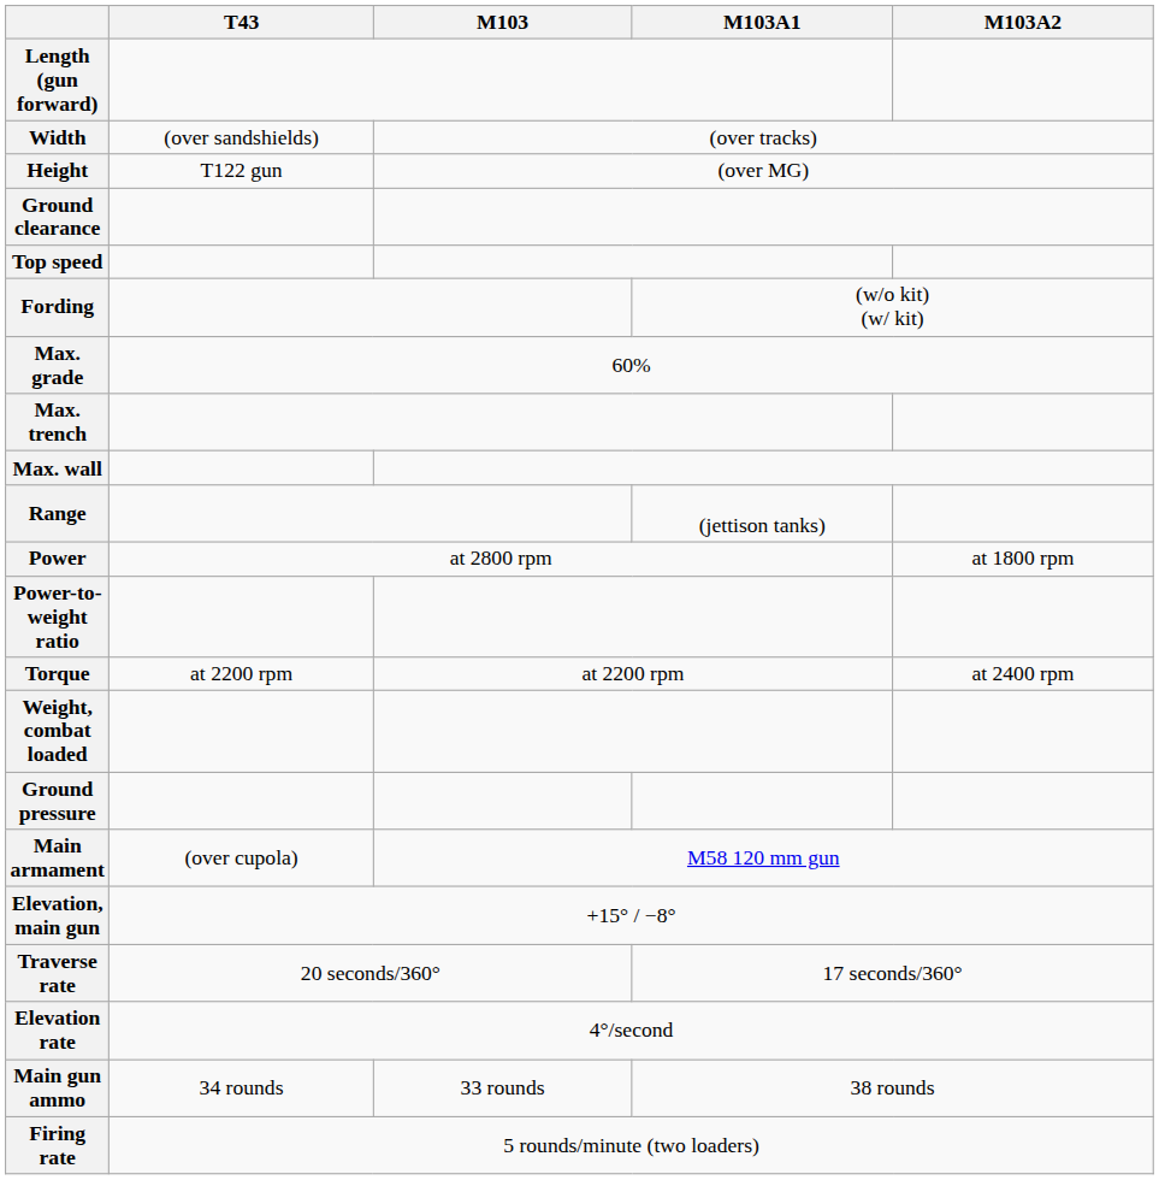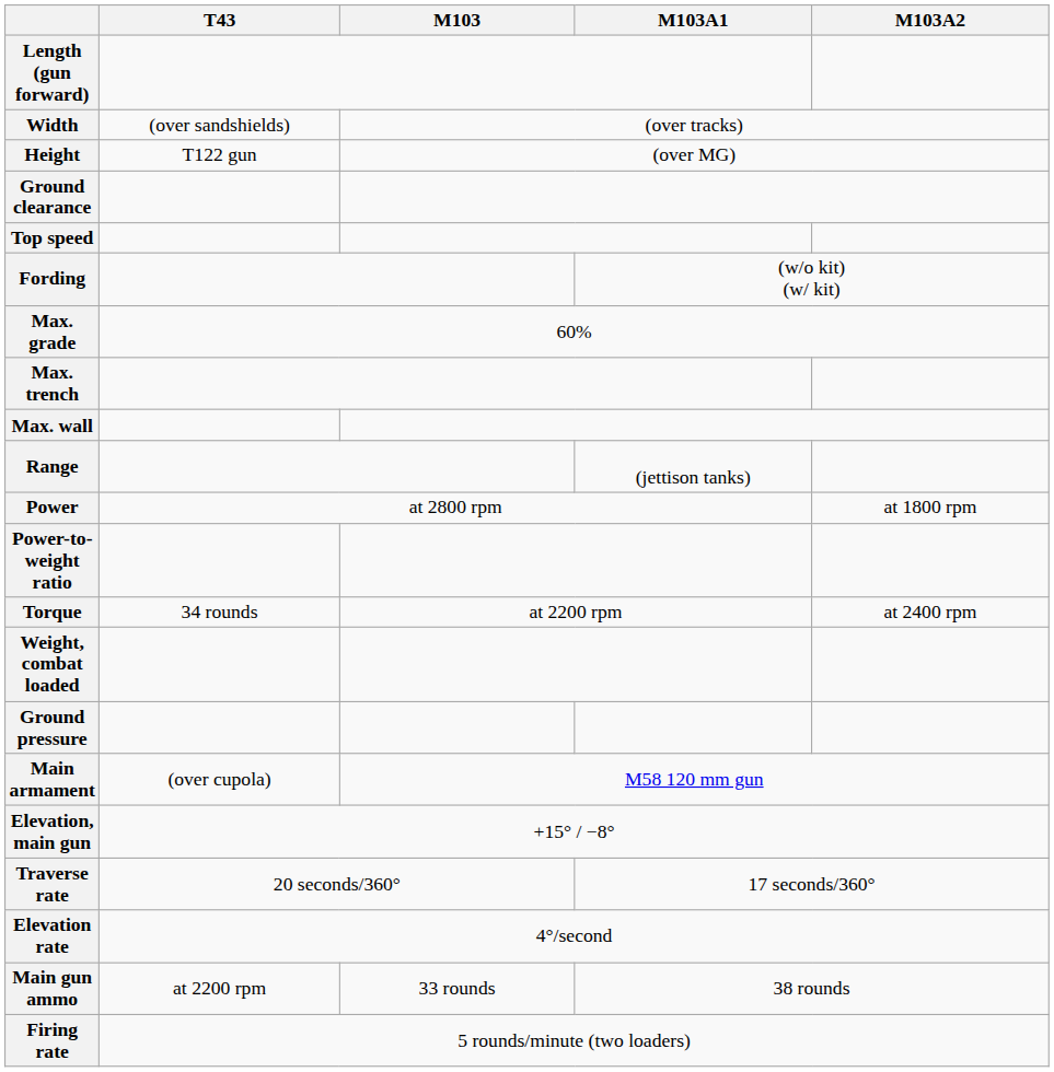Torque | T43: at 2200 rpm -> 34 rounds
Main gun ammo | T43: 34 rounds -> at 2200 rpm
